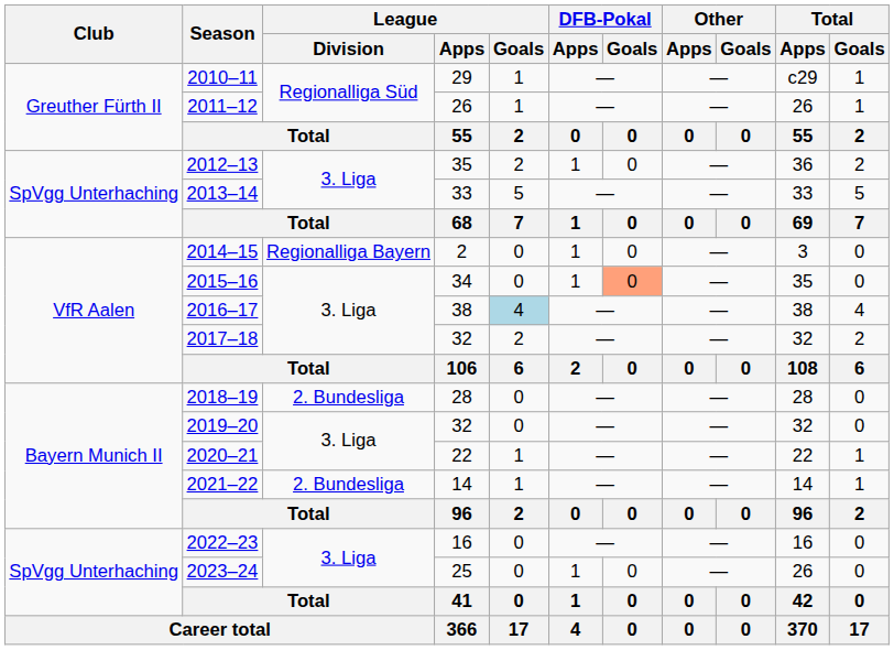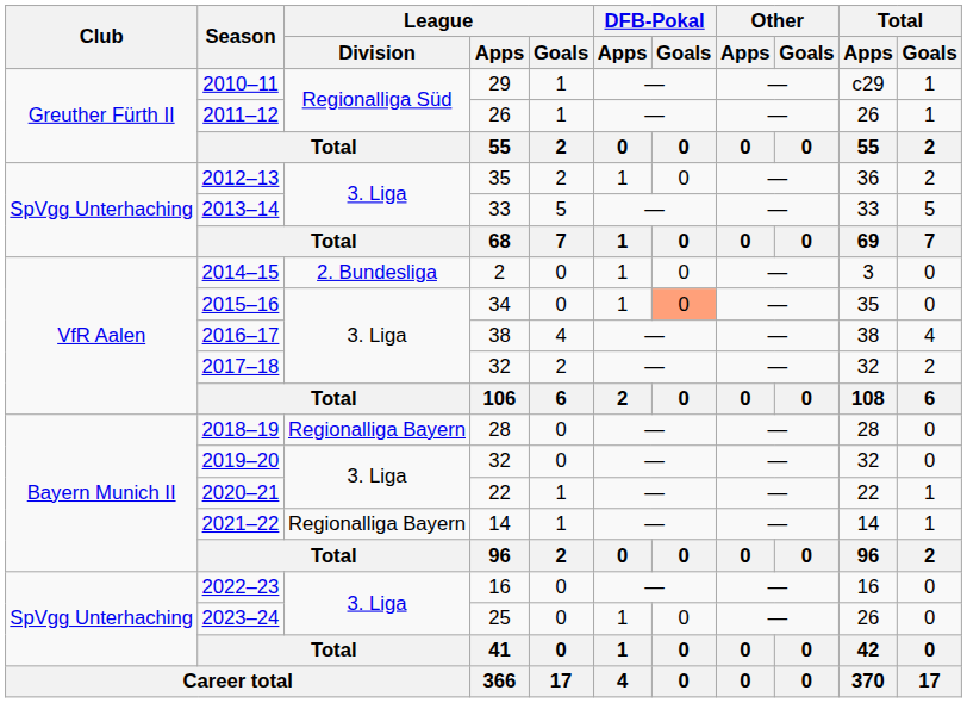2014–15 | League / Division: Regionalliga Bayern -> 2. Bundesliga
2016–17 | League / Goals: lightblue background -> no background
2018–19 | League / Division: 2. Bundesliga -> Regionalliga Bayern
2021–22 | League / Division: 2. Bundesliga -> Regionalliga Bayern
